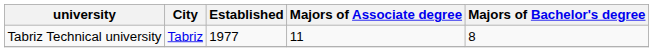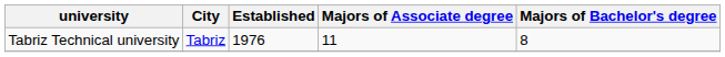Tabriz Technical university | Established: 1977 -> 1976
